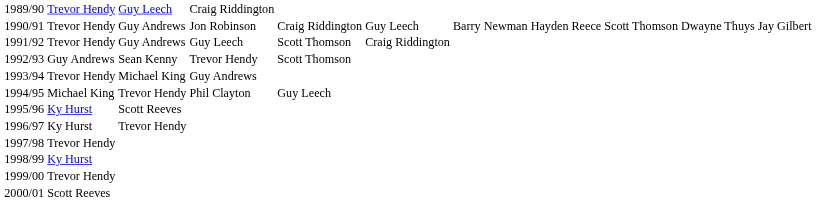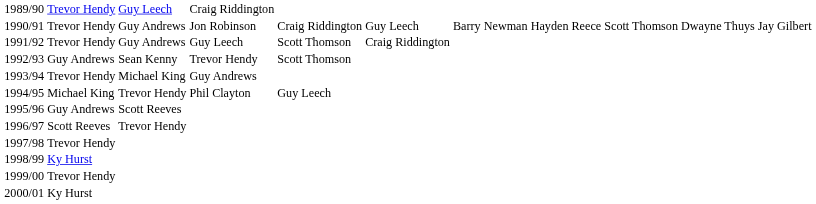1995/96 | column 2: Ky Hurst -> Guy Andrews
1996/97 | column 2: Ky Hurst -> Scott Reeves
2000/01 | column 2: Scott Reeves -> Ky Hurst
